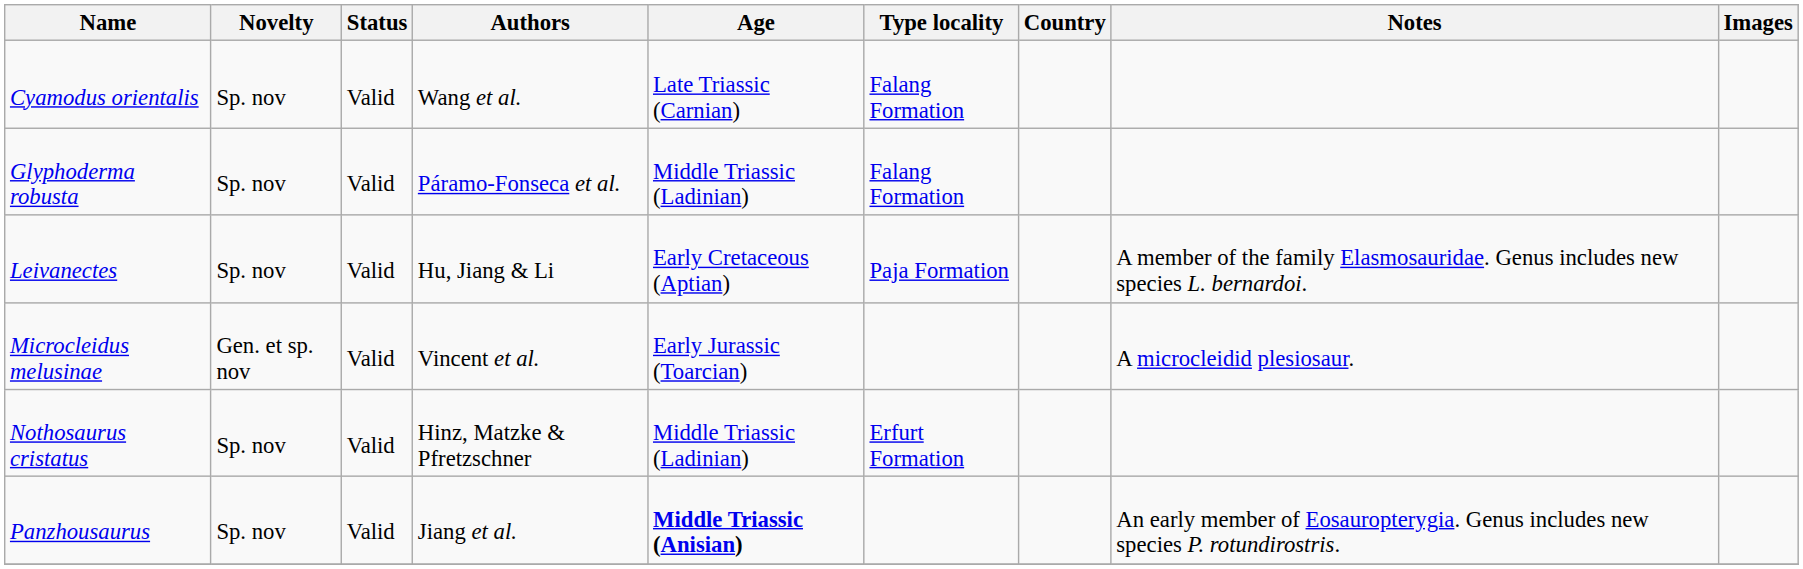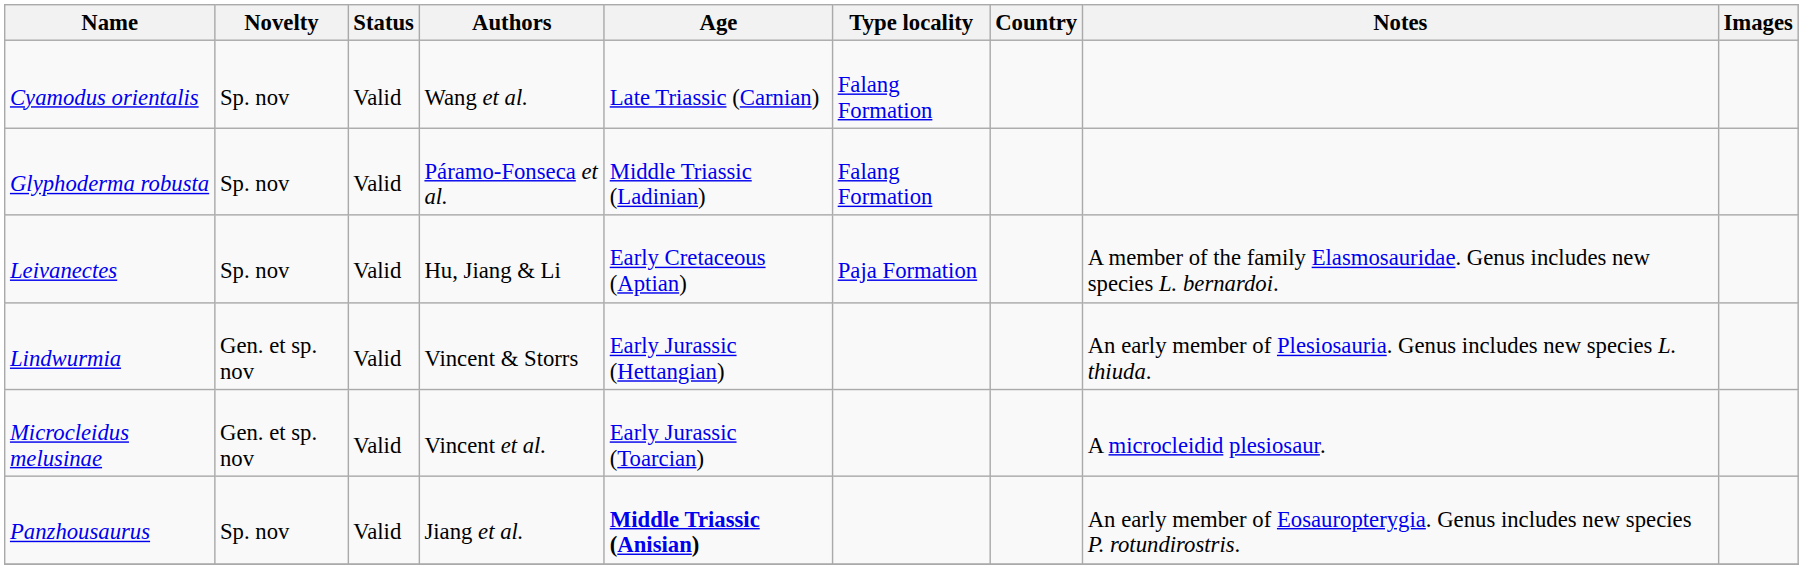+ row: Lindwurmia | Gen. et sp. nov | Valid | Vincent & Storrs | Early Jurassic (Hettangian) | An early member of Plesiosauria. Genus includes new species L. thiuda.
- row: Nothosaurus cristatus | Sp. nov | Valid | Hinz, Matzke & Pfretzschner | Middle Triassic (Ladinian) | Erfurt Formation
